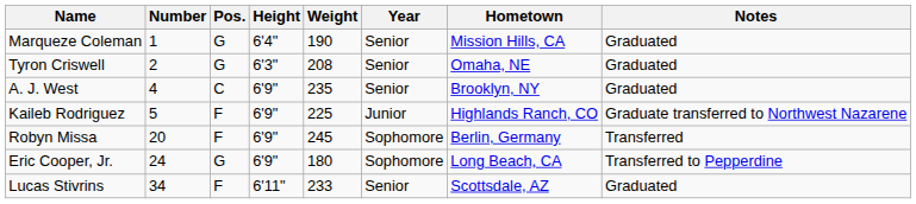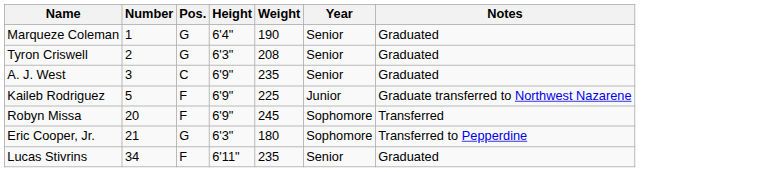- column: Hometown | Mission Hills, CA | Omaha, NE | Brooklyn, NY | Highlands Ranch, CO | Berlin, Germany | Long Beach, CA | Scottsdale, AZ
A. J. West | Number: 4 -> 3
Eric Cooper, Jr. | Number: 24 -> 21
Eric Cooper, Jr. | Height: 6'9" -> 6'3"
Lucas Stivrins | Weight: 233 -> 235
